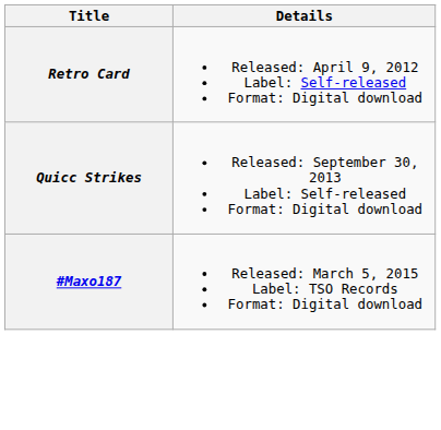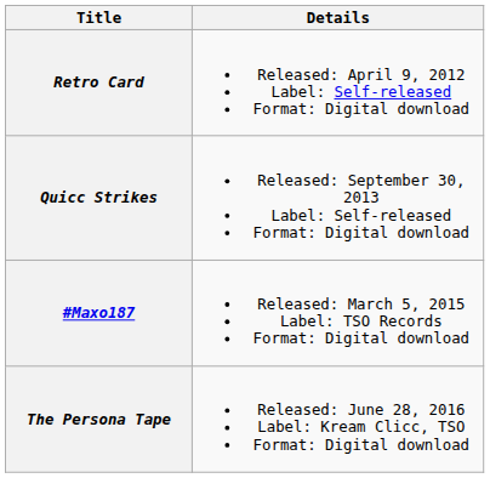+ row: The Persona Tape | Released: June 28, 2016 Label: Kream Clicc, TSO Format: Digital download
